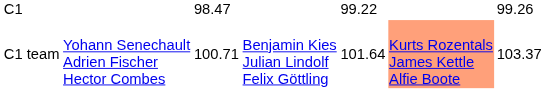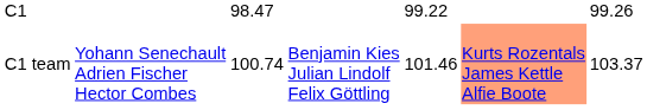C1 team | column 3: 100.71 -> 100.74
C1 team | column 5: 101.64 -> 101.46
